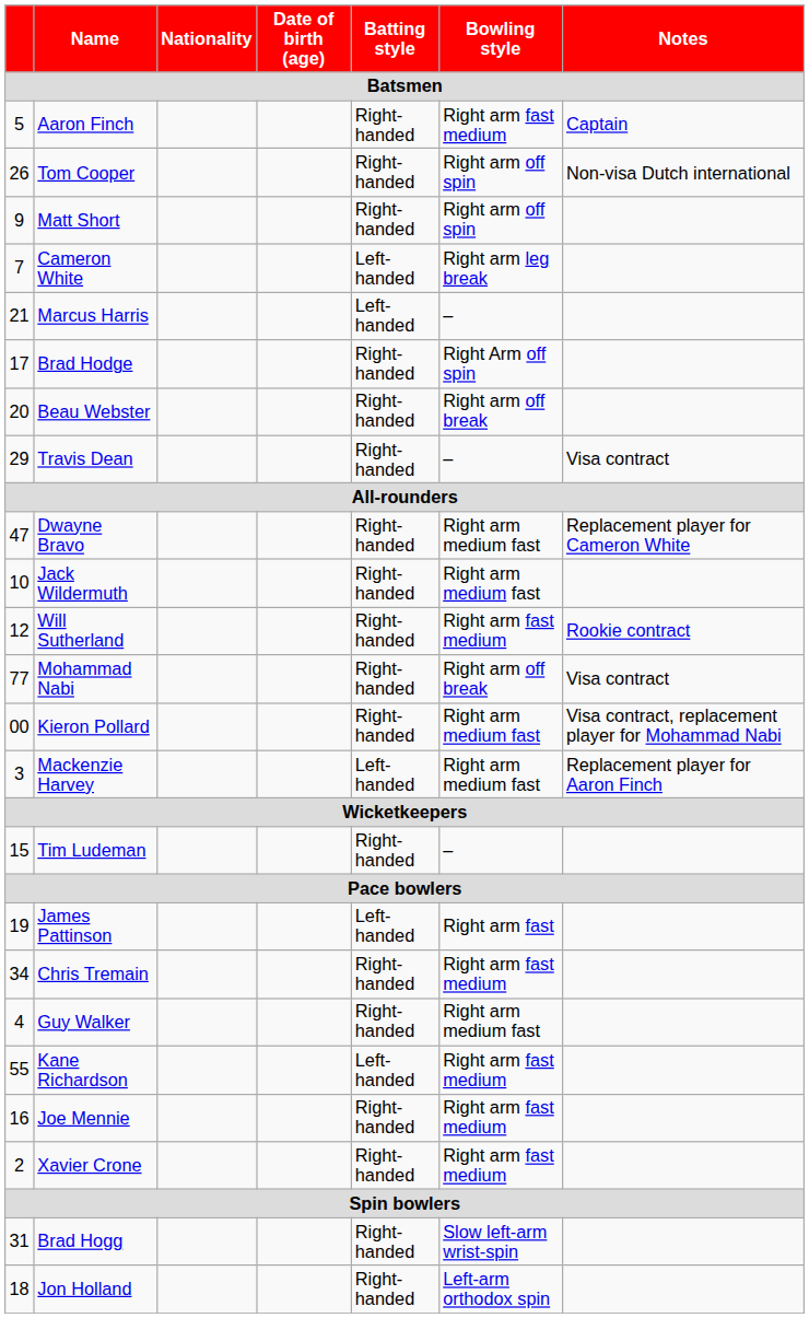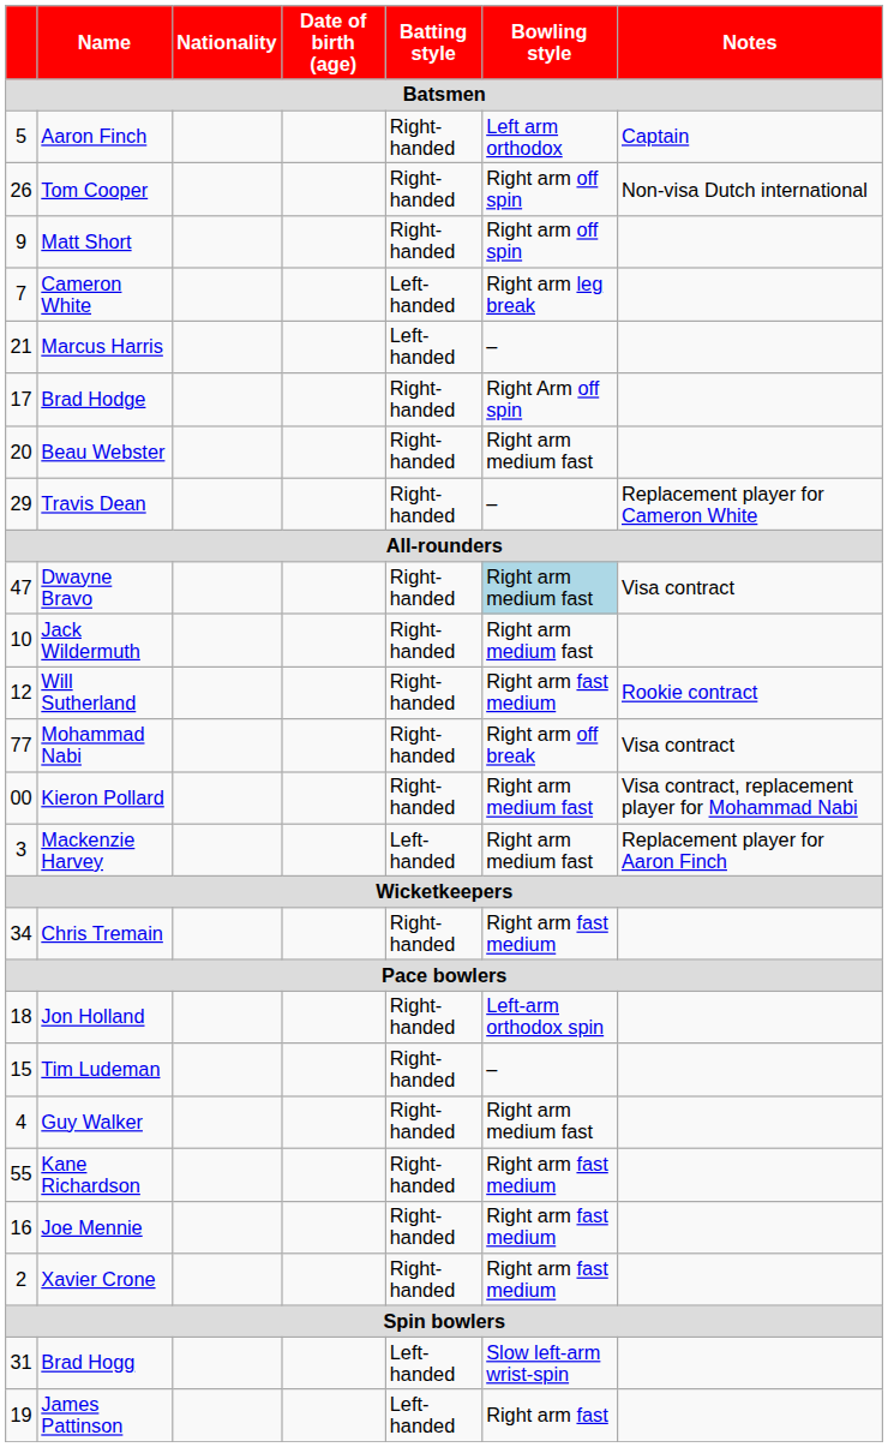Aaron Finch | Bowling style: Right arm fast medium -> Left arm orthodox
Beau Webster | Bowling style: Right arm off break -> Right arm medium fast
Travis Dean | Notes: Visa contract -> Replacement player for Cameron White
Dwayne Bravo | Bowling style: no background -> lightblue background
Dwayne Bravo | Notes: Replacement player for Cameron White -> Visa contract
rows swapped: Tim Ludeman <-> Chris Tremain
rows swapped: James Pattinson <-> Jon Holland
Kane Richardson | Batting style: Left-handed -> Right-handed
Brad Hogg | Batting style: Right-handed -> Left-handed
